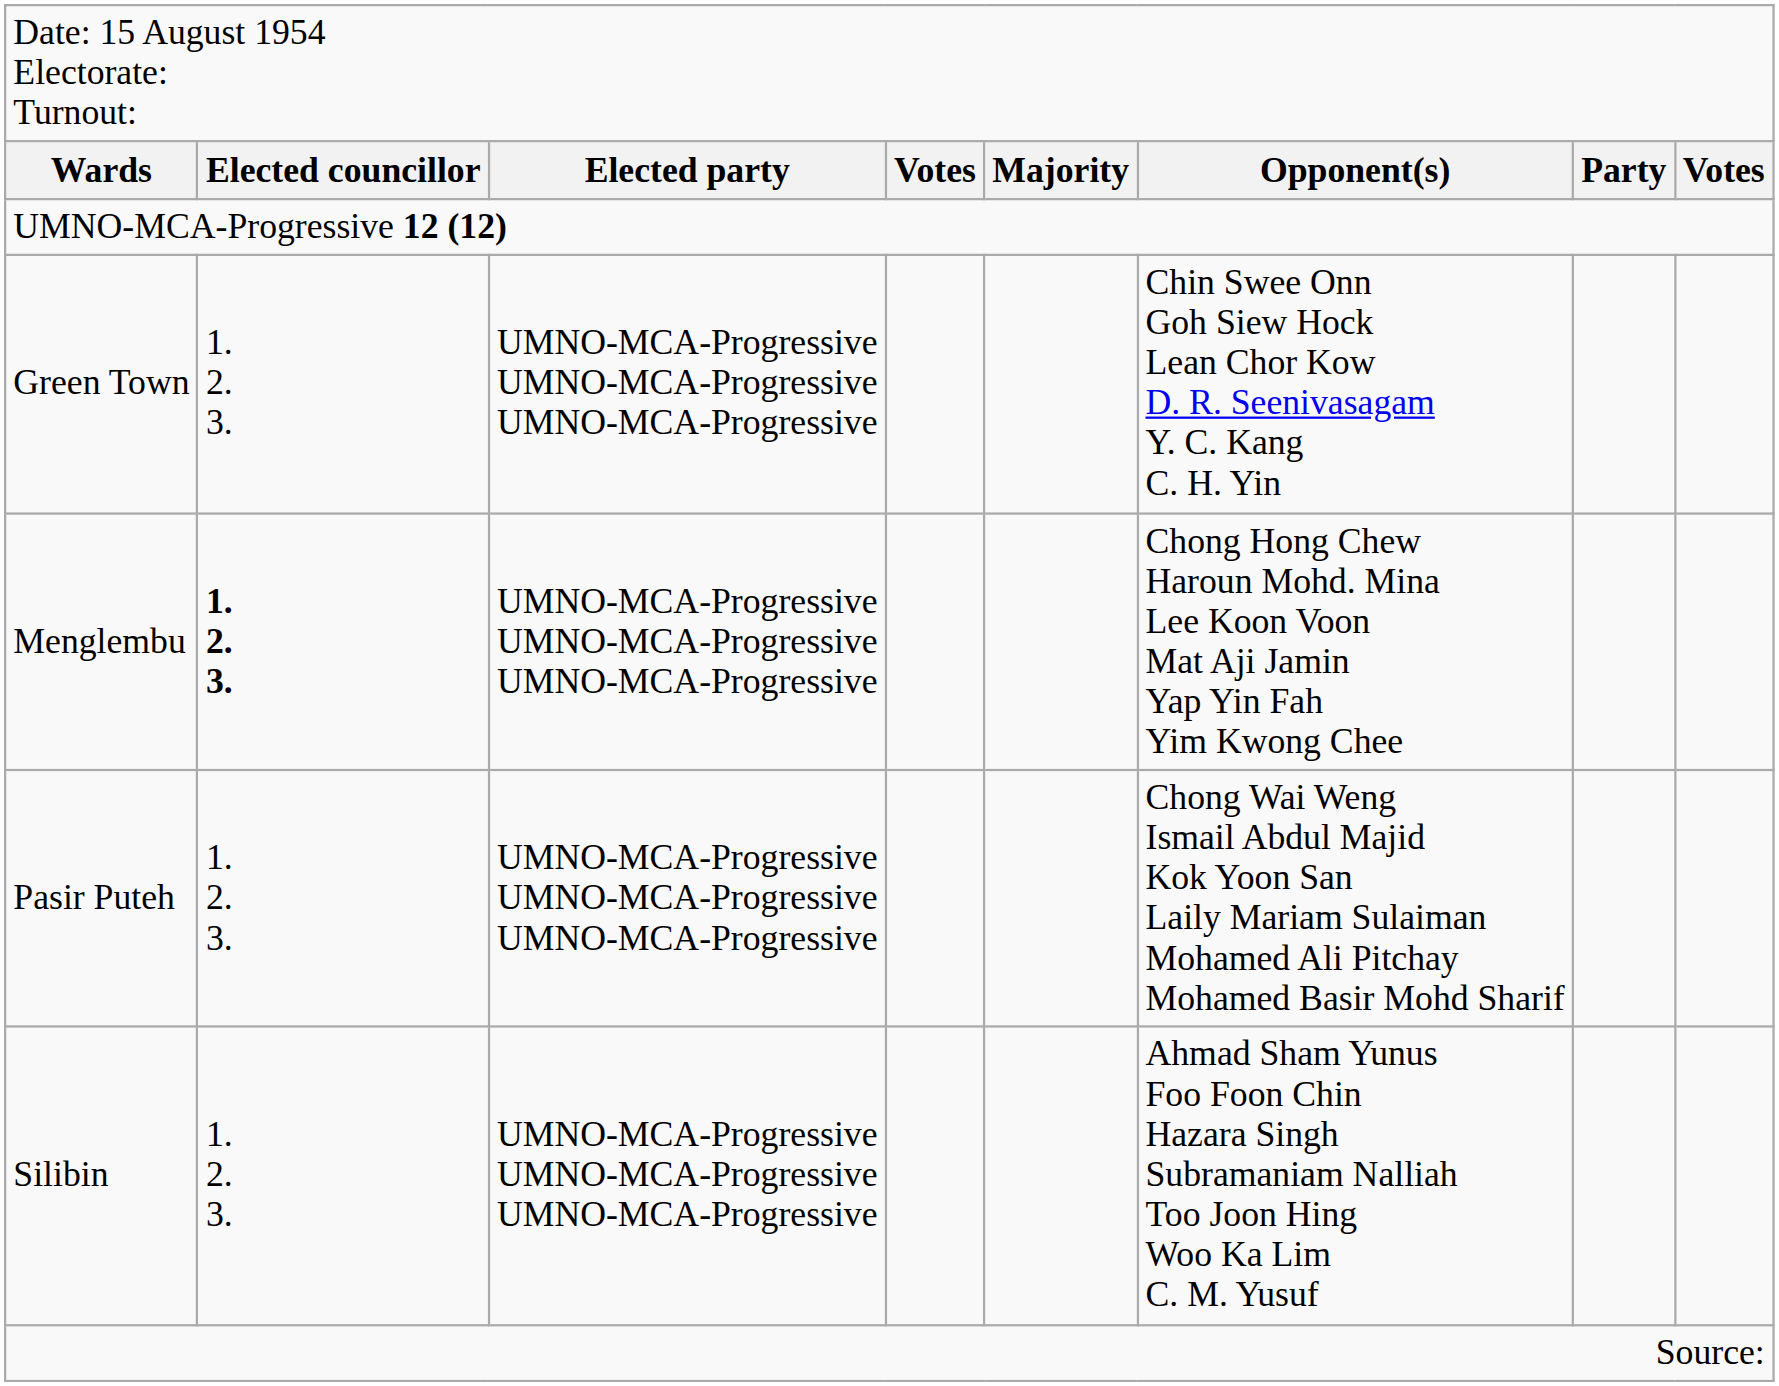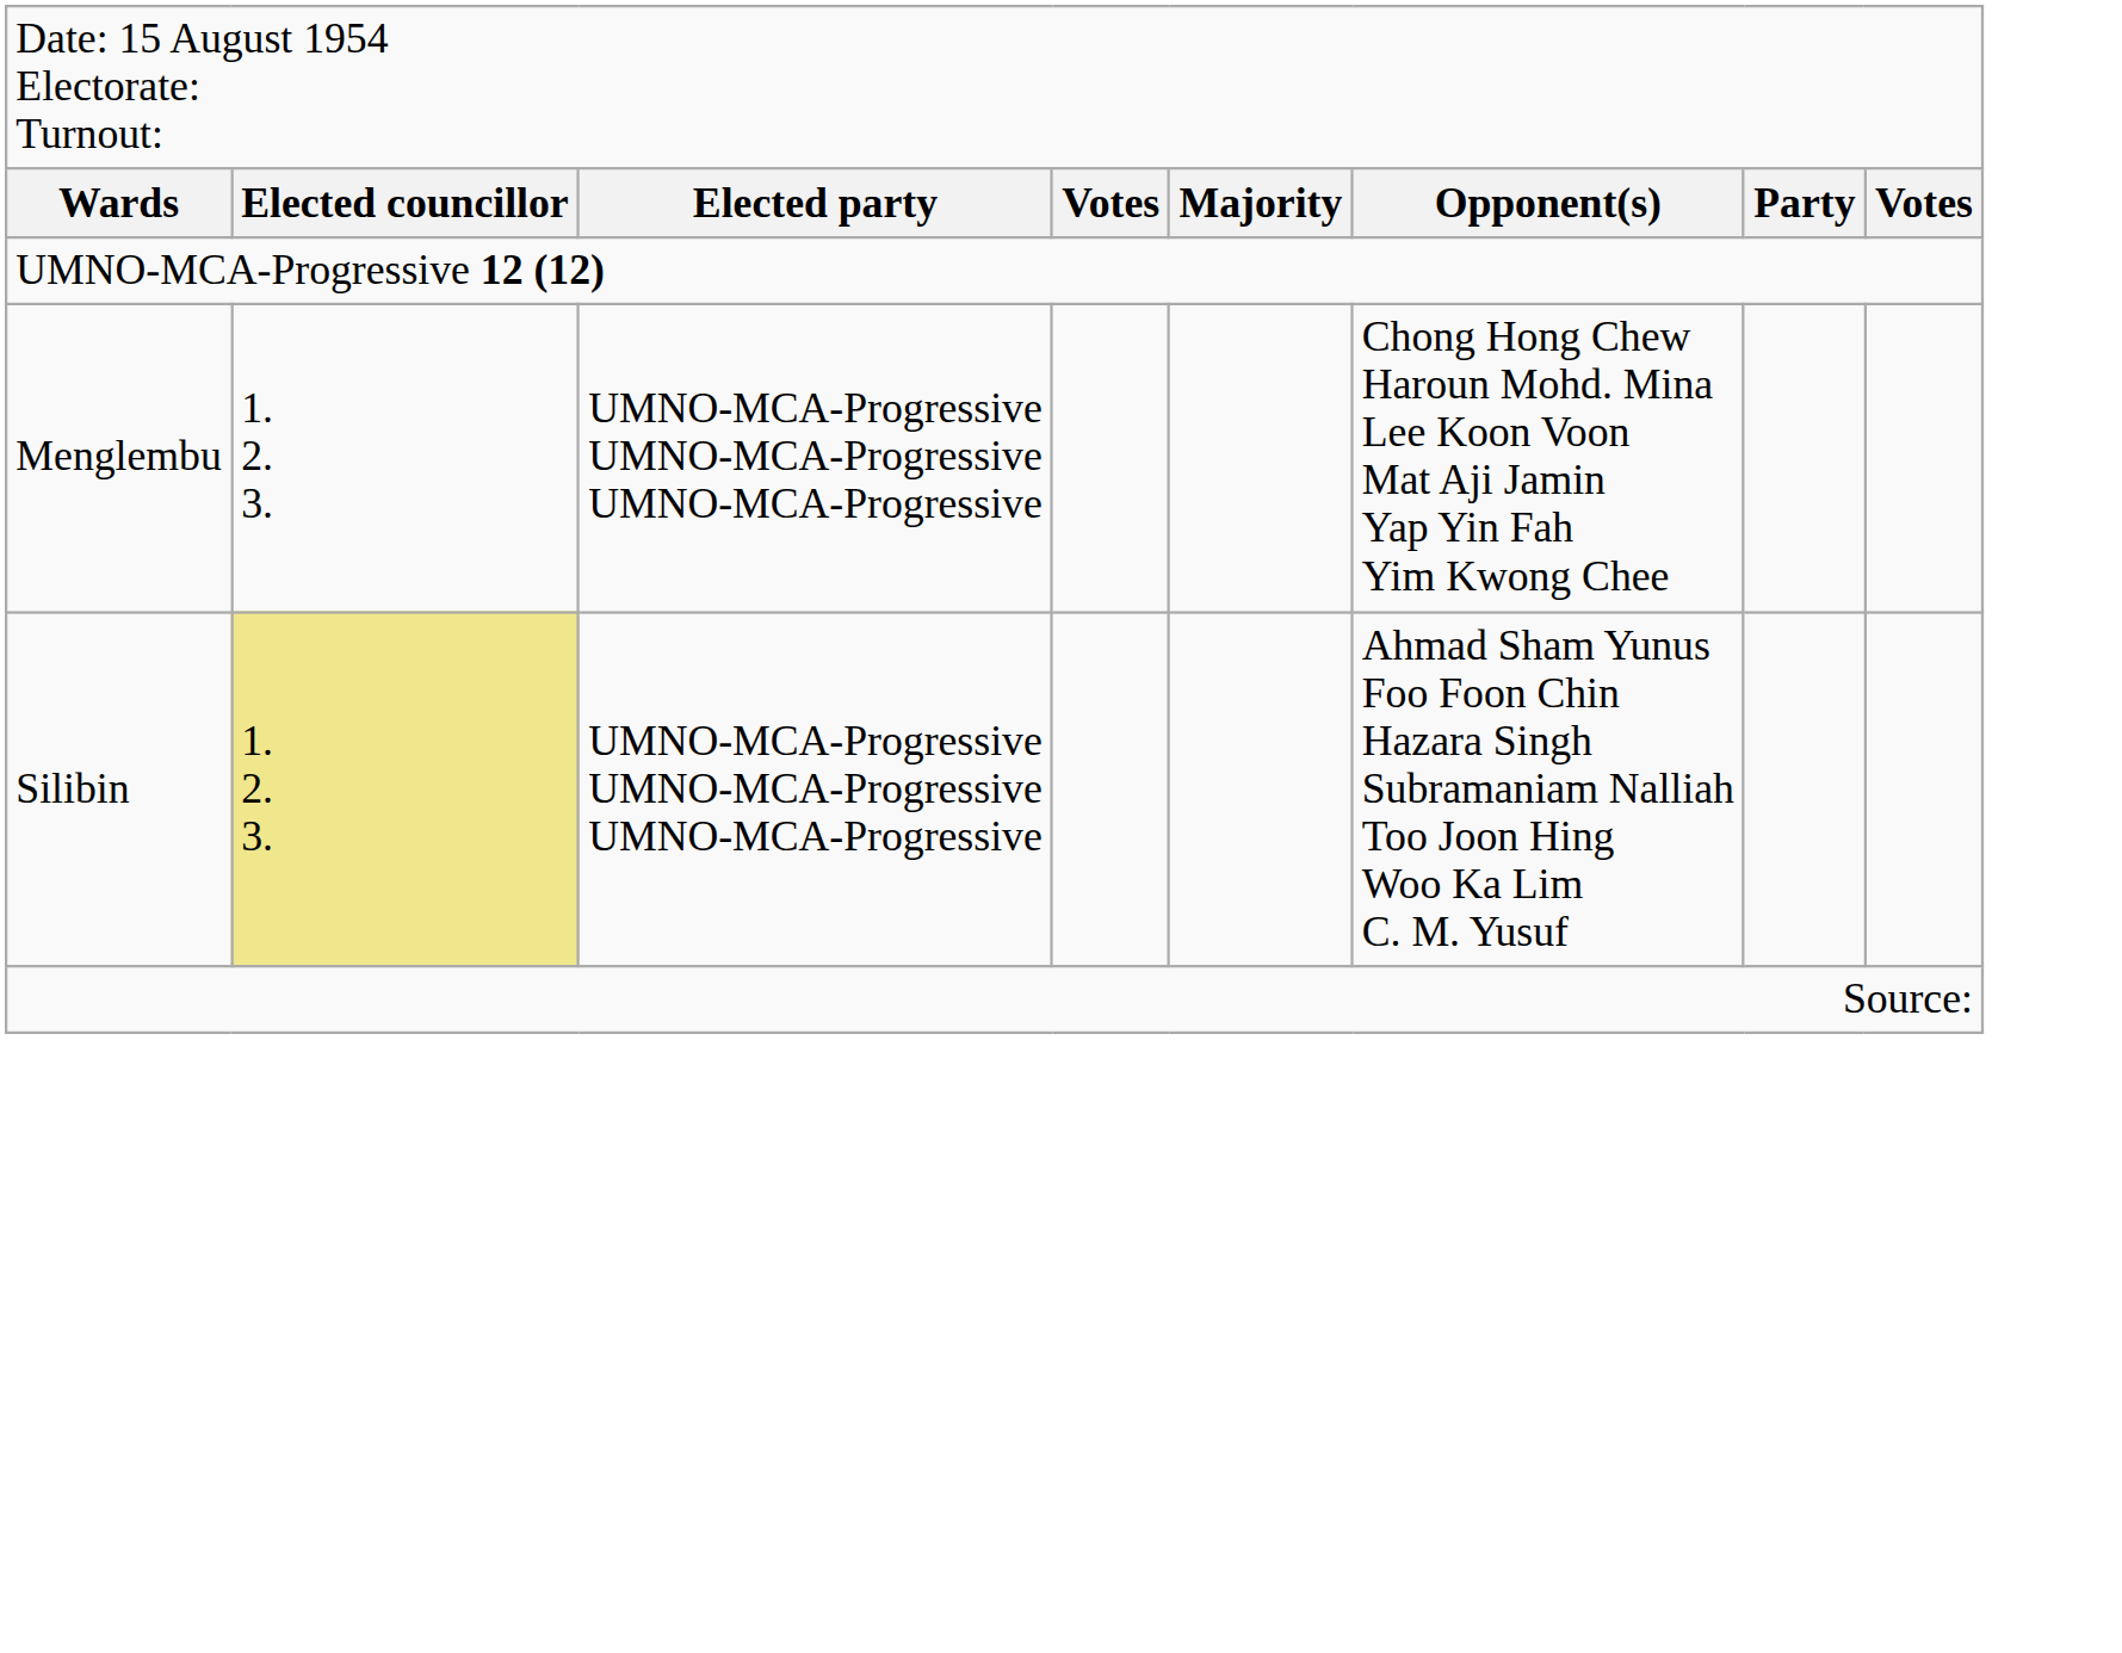- row: Green Town | 1. 2. 3. | UMNO-MCA-Progressive UMNO-MCA-Progressive UMNO-MCA-Progressive | Chin Swee Onn Goh Siew Hock Lean Chor Kow D. R. Seenivasagam Y. C. Kang C. H. Yin
Menglembu | column 2: bold -> normal
- row: Pasir Puteh | 1. 2. 3. | UMNO-MCA-Progressive UMNO-MCA-Progressive UMNO-MCA-Progressive | Chong Wai Weng Ismail Abdul Majid Kok Yoon San Laily Mariam Sulaiman Mohamed Ali Pitchay Mohamed Basir Mohd Sharif
Silibin | column 2: no background -> khaki background
